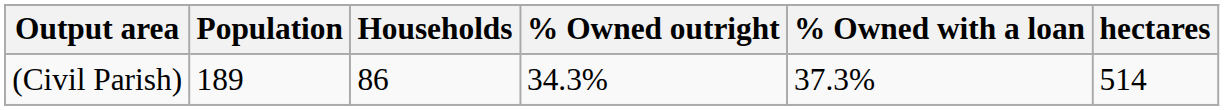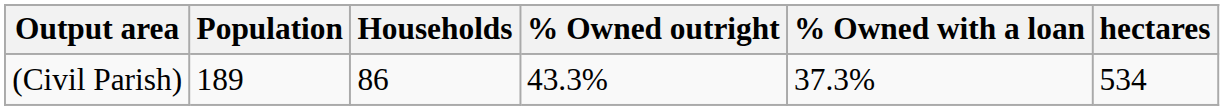(Civil Parish) | % Owned outright: 34.3% -> 43.3%
(Civil Parish) | hectares: 514 -> 534
